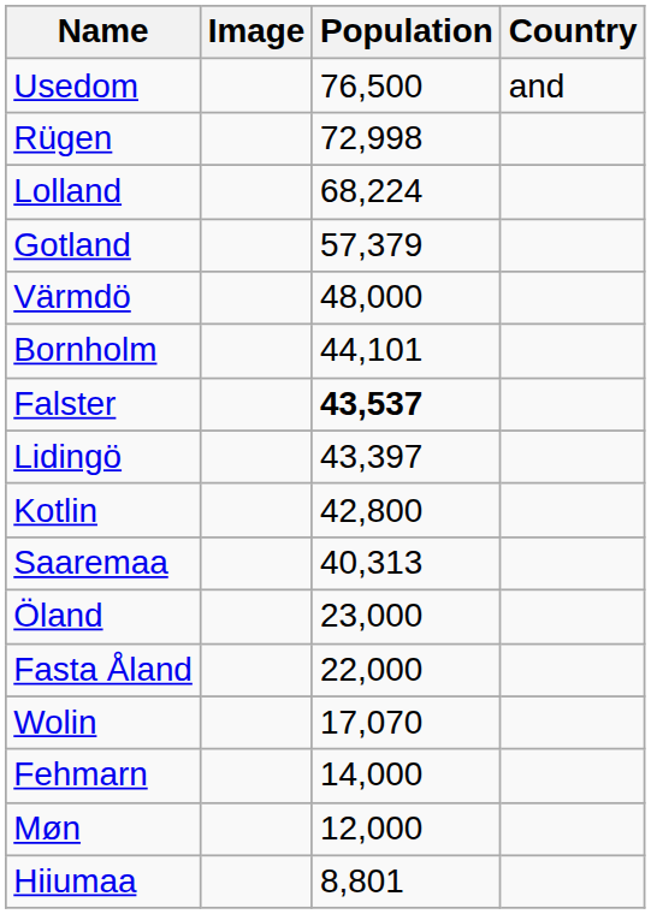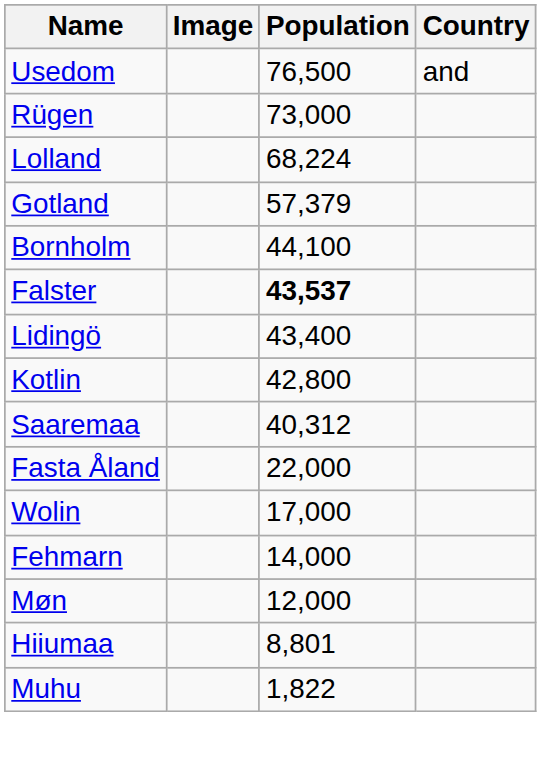Rügen | Population: 72,998 -> 73,000
- row: Värmdö | 48,000
Bornholm | Population: 44,101 -> 44,100
Lidingö | Population: 43,397 -> 43,400
Saaremaa | Population: 40,313 -> 40,312
- row: Öland | 23,000
Wolin | Population: 17,070 -> 17,000
+ row: Muhu | 1,822
